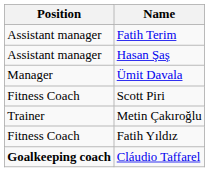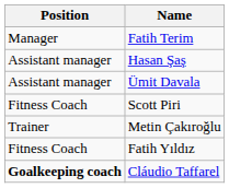Fatih Terim | Position: Assistant manager -> Manager
Ümit Davala | Position: Manager -> Assistant manager
